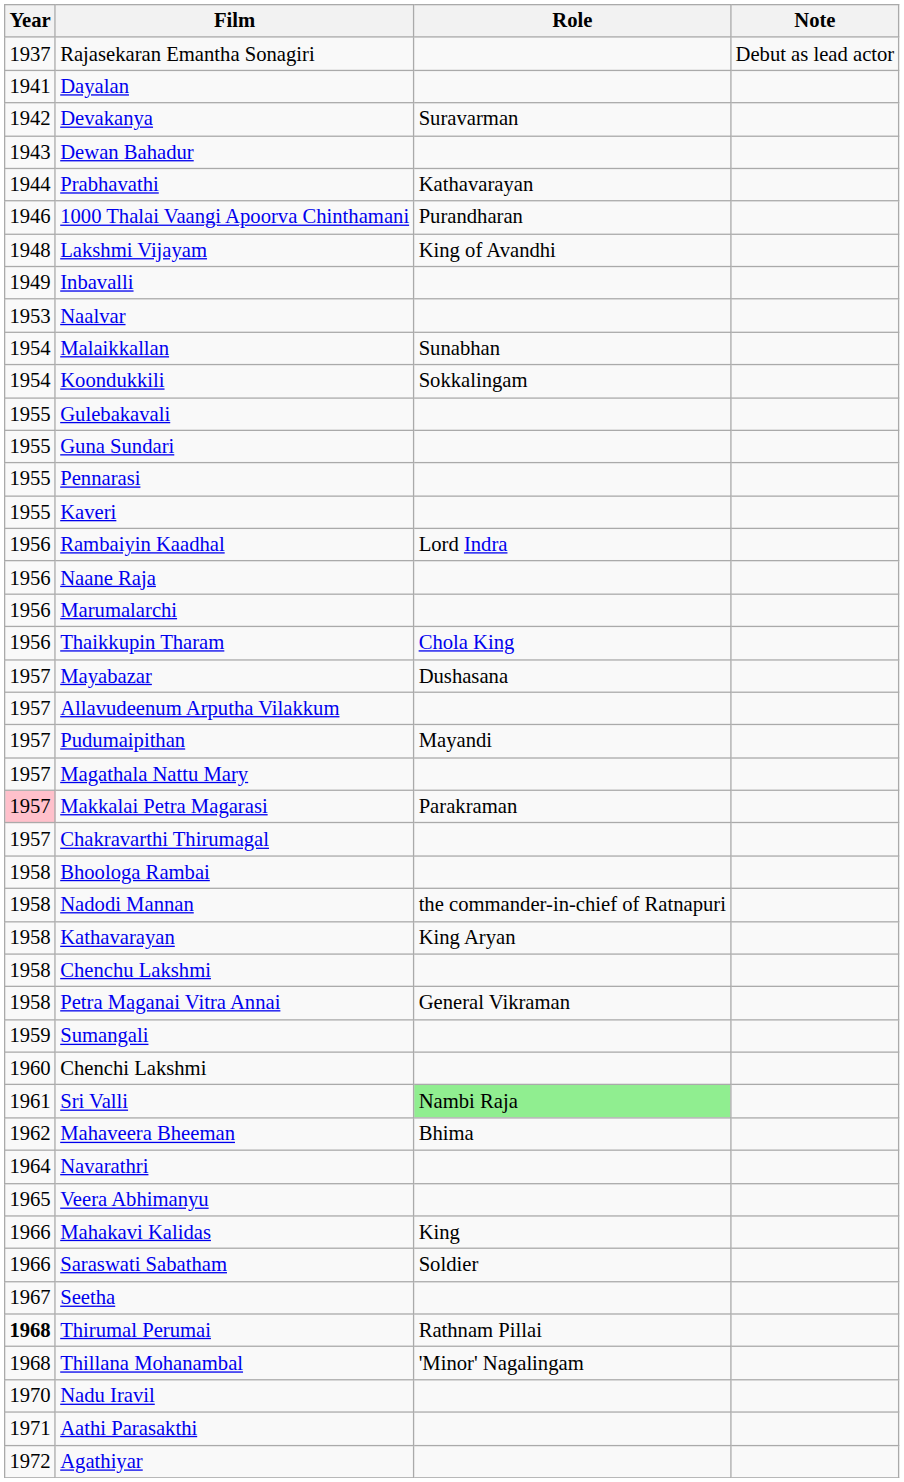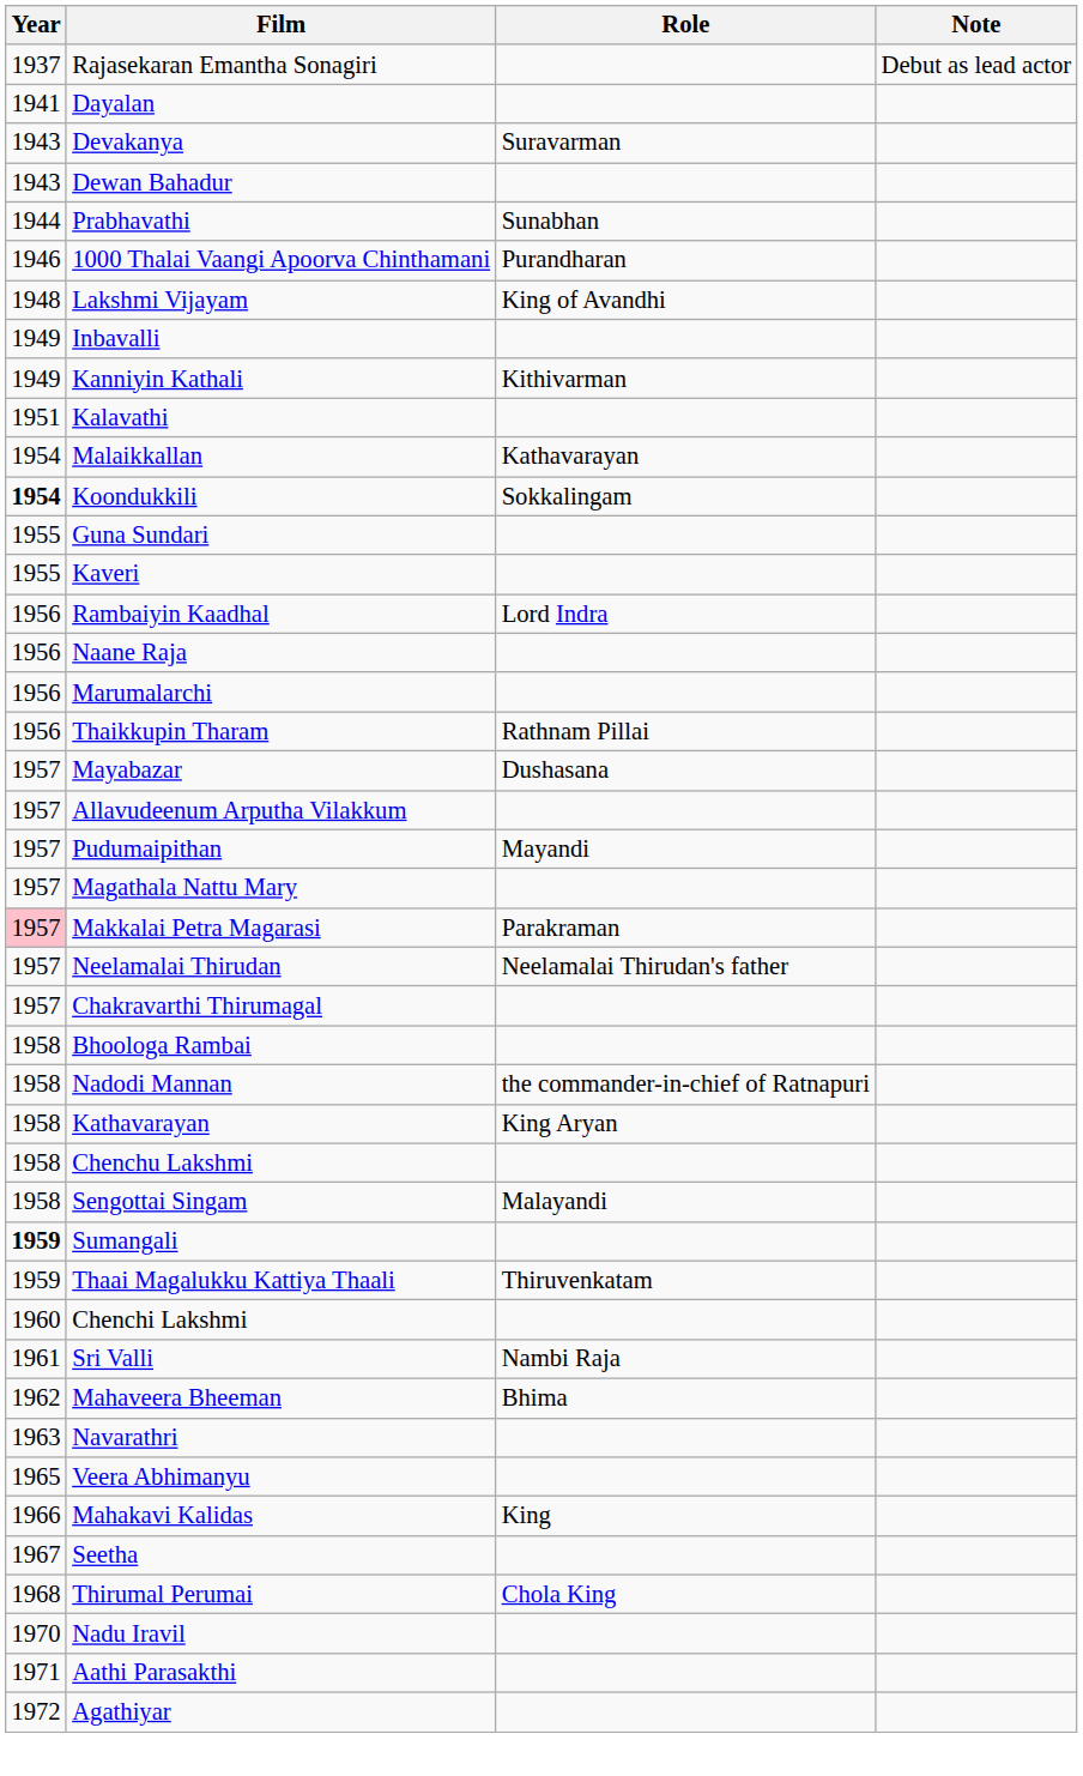Devakanya | Year: 1942 -> 1943
Prabhavathi | Role: Kathavarayan -> Sunabhan
+ row: 1949 | Kanniyin Kathali | Kithivarman
+ row: 1951 | Kalavathi
- row: 1953 | Naalvar
Malaikkallan | Role: Sunabhan -> Kathavarayan
Koondukkili | Year: normal -> bold
- row: 1955 | Gulebakavali
- row: 1955 | Pennarasi
Thaikkupin Tharam | Role: Chola King -> Rathnam Pillai
+ row: 1957 | Neelamalai Thirudan | Neelamalai Thirudan's father
- row: 1958 | Petra Maganai Vitra Annai | General Vikraman
+ row: 1958 | Sengottai Singam | Malayandi
Sumangali | Year: normal -> bold
+ row: 1959 | Thaai Magalukku Kattiya Thaali | Thiruvenkatam
Sri Valli | Role: lightgreen background -> no background
Navarathri | Year: 1964 -> 1963
- row: 1966 | Saraswati Sabatham | Soldier
Thirumal Perumai | Year: bold -> normal
Thirumal Perumai | Role: Rathnam Pillai -> Chola King
- row: 1968 | Thillana Mohanambal | 'Minor' Nagalingam
